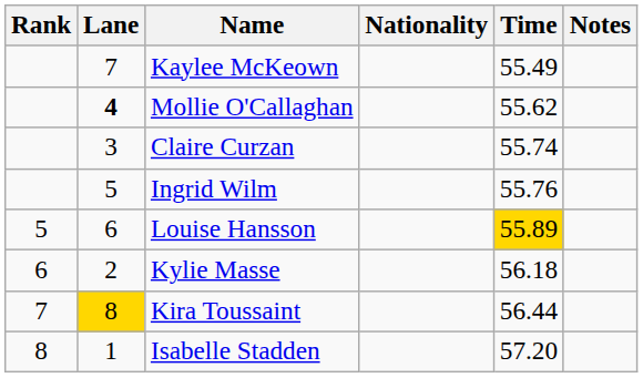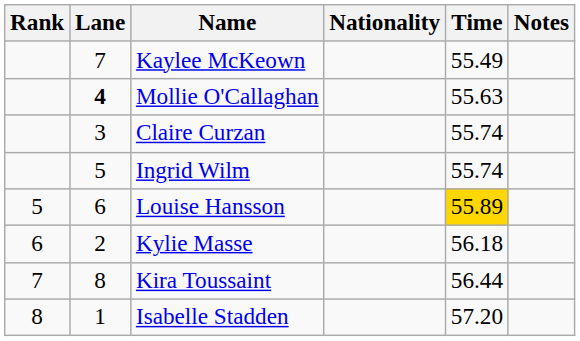Mollie O'Callaghan | Time: 55.62 -> 55.63
Ingrid Wilm | Time: 55.76 -> 55.74
Kira Toussaint | Lane: gold background -> no background
